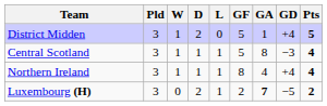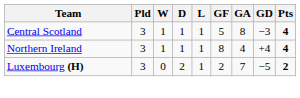- row: District Midden | 3 | 1 | 2 | 0 | 5 | 1 | +4 | 5
Luxembourg (H) | GA: bold -> normal
